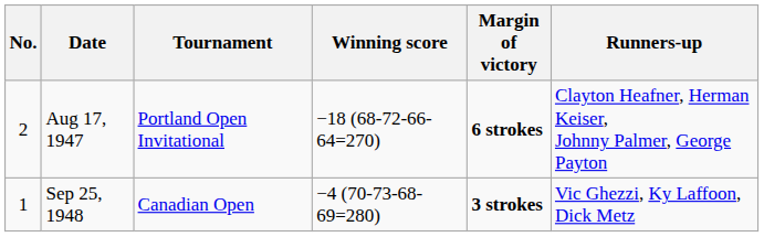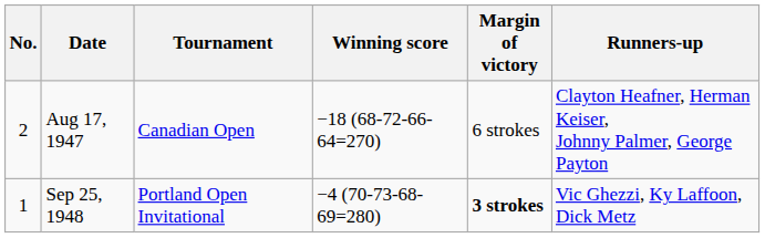Aug 17, 1947 | Tournament: Portland Open Invitational -> Canadian Open
Aug 17, 1947 | Margin of victory: bold -> normal
Sep 25, 1948 | Tournament: Canadian Open -> Portland Open Invitational
